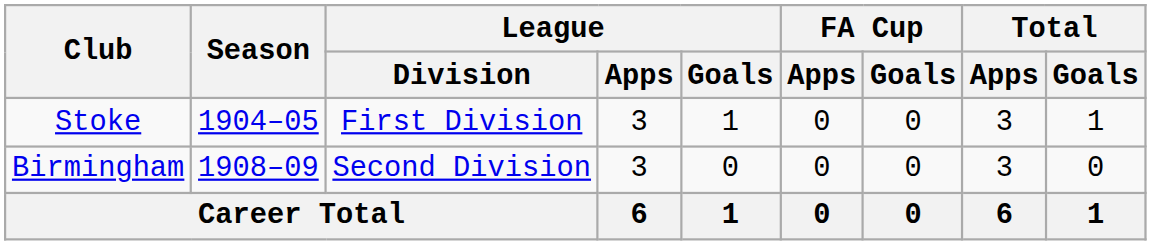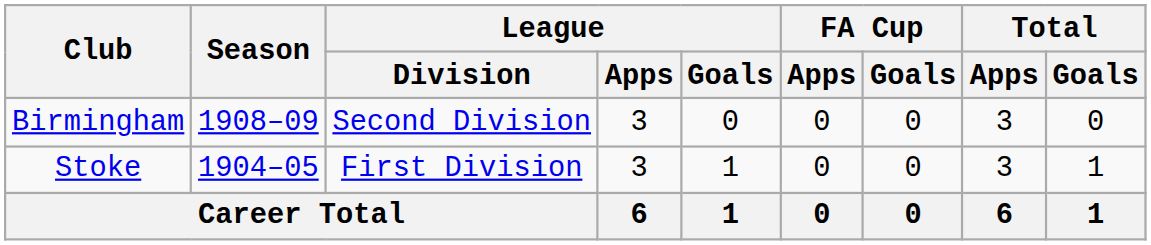rows swapped: Stoke <-> Birmingham
